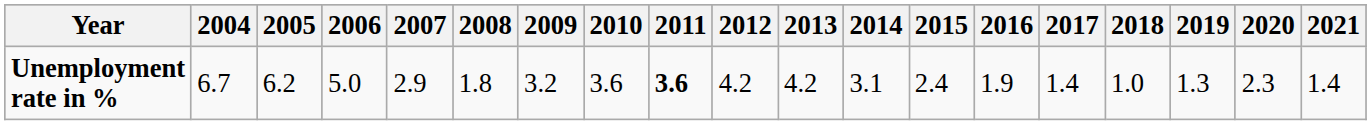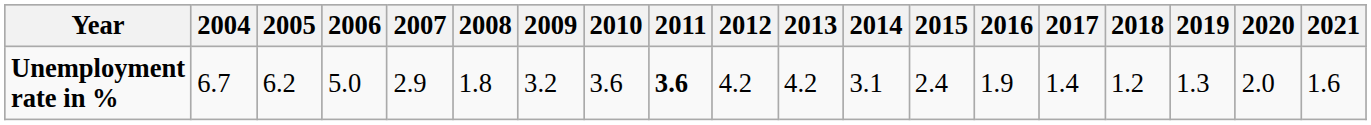Unemployment rate in % | 2018: 1.0 -> 1.2
Unemployment rate in % | 2020: 2.3 -> 2.0
Unemployment rate in % | 2021: 1.4 -> 1.6
